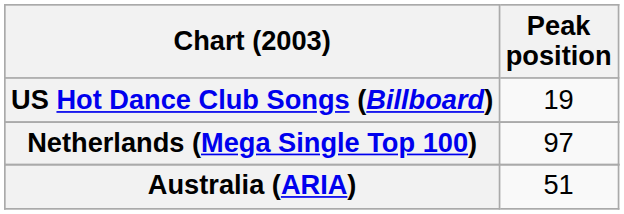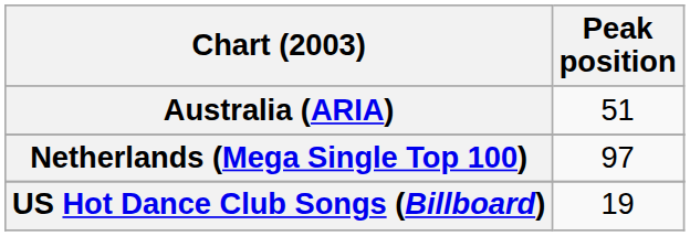rows swapped: Australia (ARIA) <-> US Hot Dance Club Songs (Billboard)
